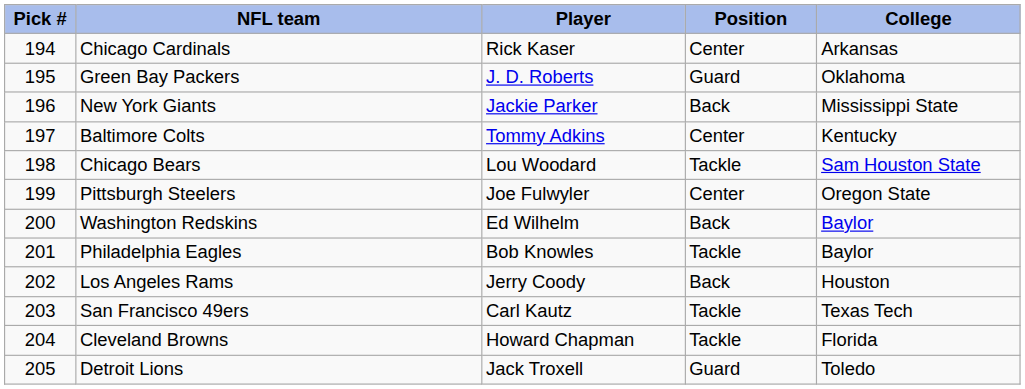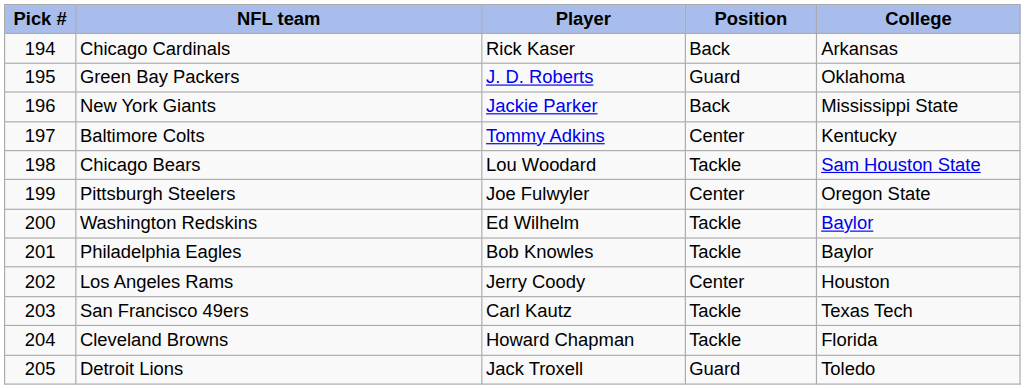Chicago Cardinals | Position: Center -> Back
Washington Redskins | Position: Back -> Tackle
Los Angeles Rams | Position: Back -> Center
